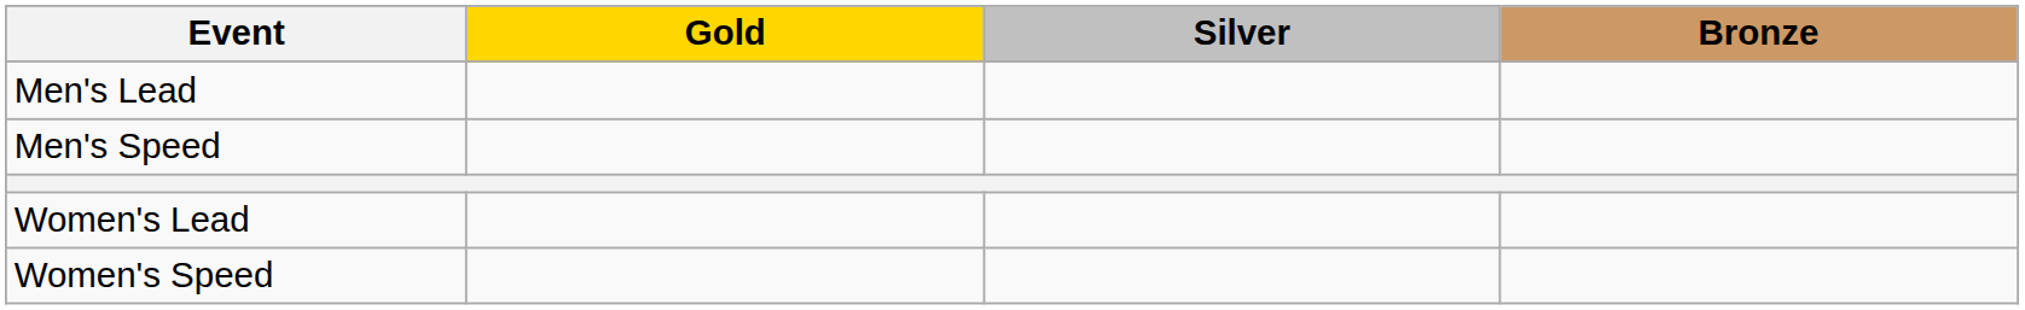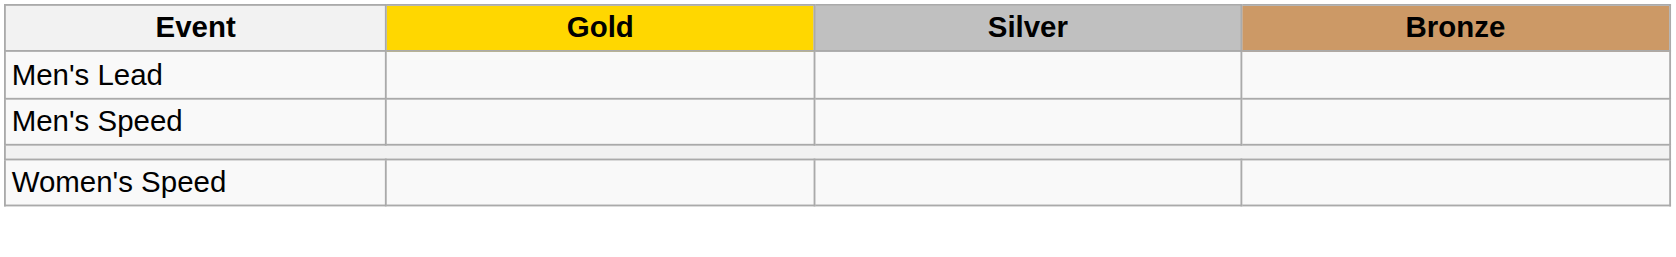- row: Women's Lead
